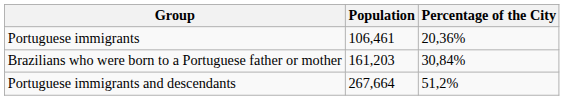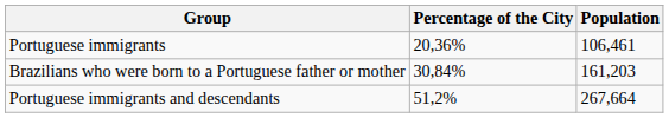columns swapped: Population <-> Percentage of the City
